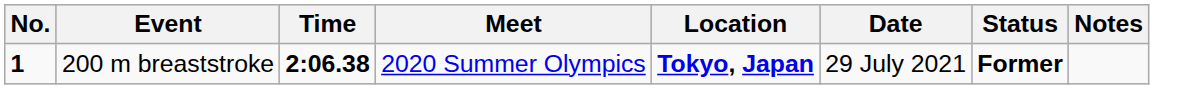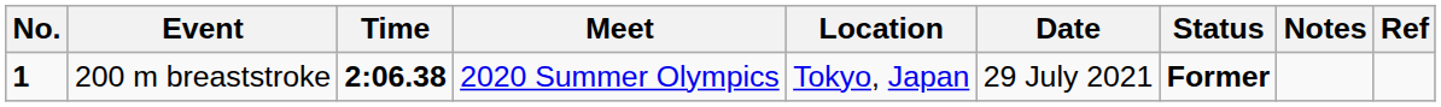+ column: Ref
200 m breaststroke | Location: bold -> normal
